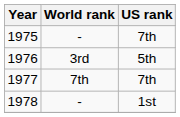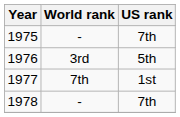1977 | US rank: 7th -> 1st
1978 | US rank: 1st -> 7th
